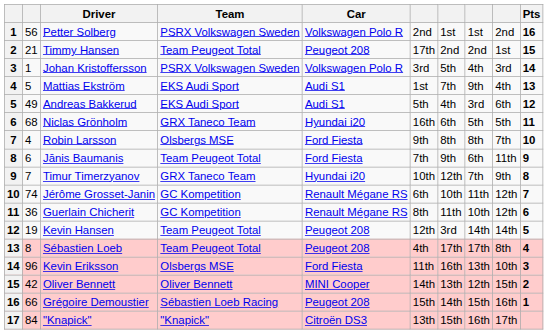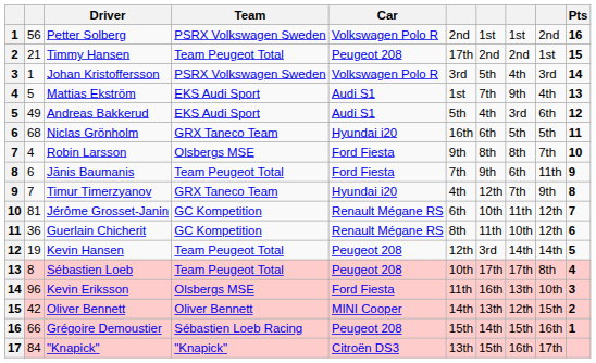Timur Timerzyanov | column 6: 10th -> 4th
Jérôme Grosset-Janin | column 2: 74 -> 81
Sébastien Loeb | column 6: 4th -> 10th
